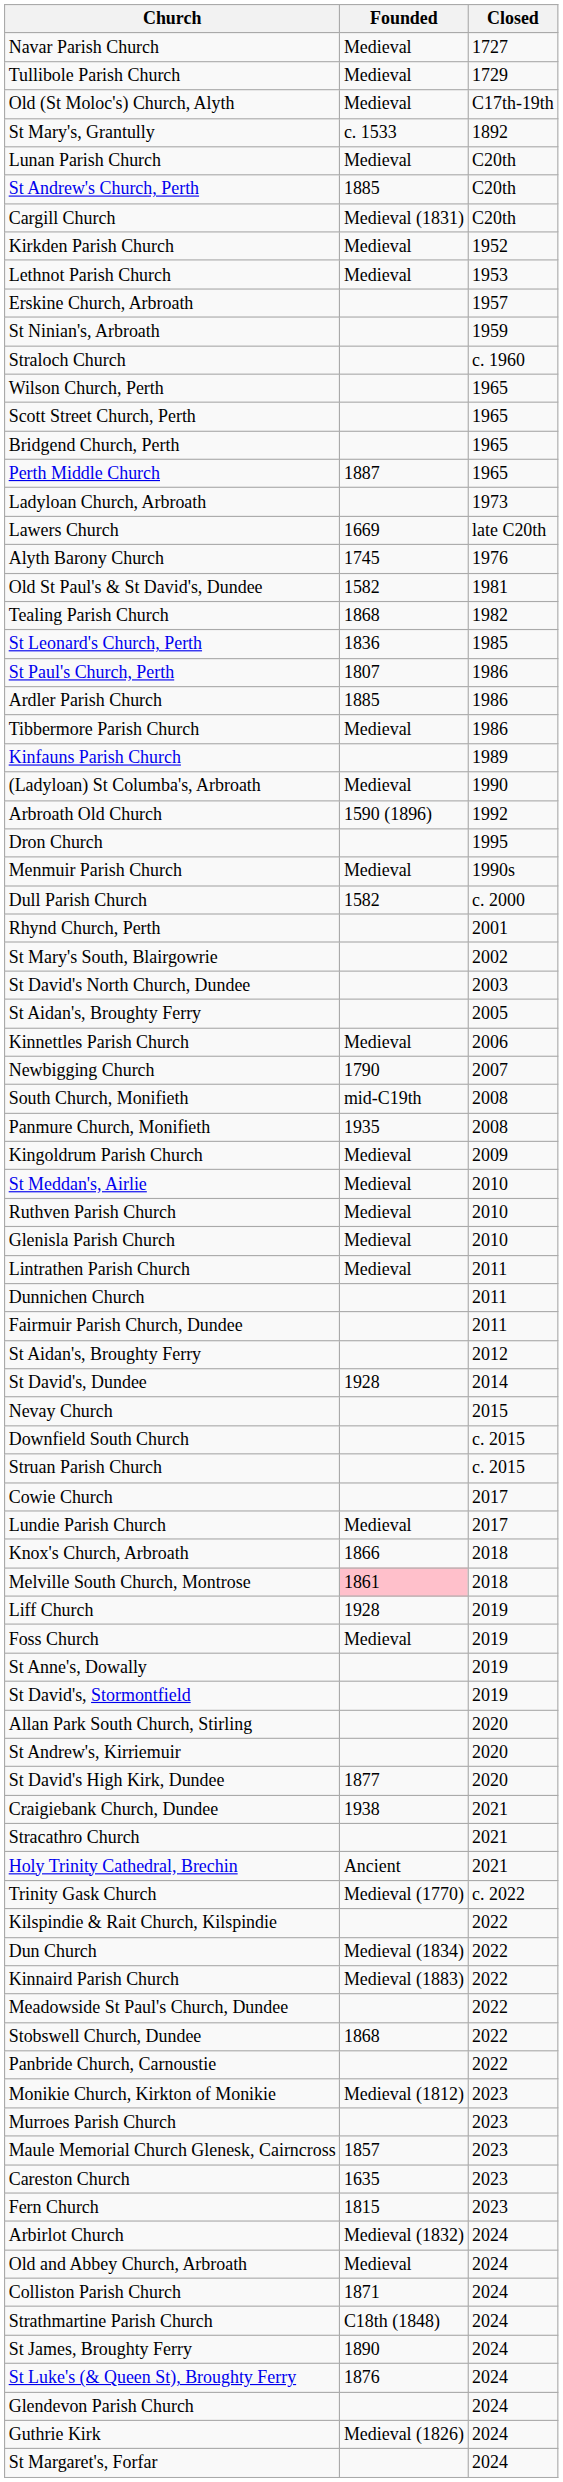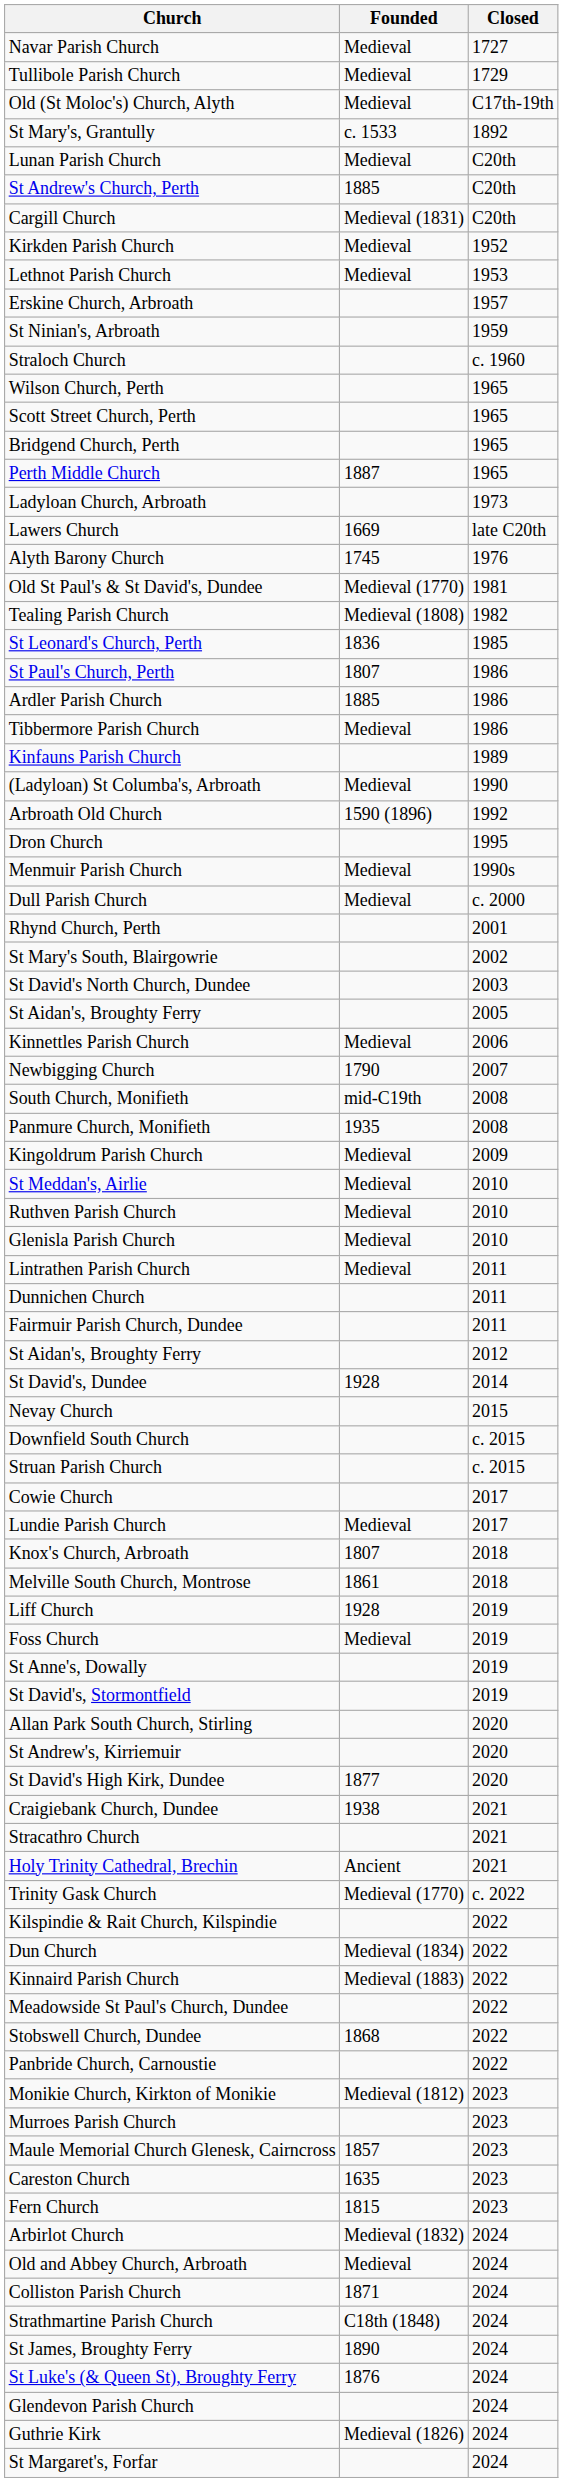Old St Paul's & St David's, Dundee | Founded: 1582 -> Medieval (1770)
Tealing Parish Church | Founded: 1868 -> Medieval (1808)
Dull Parish Church | Founded: 1582 -> Medieval
Knox's Church, Arbroath | Founded: 1866 -> 1807
Melville South Church, Montrose | Founded: pink background -> no background
